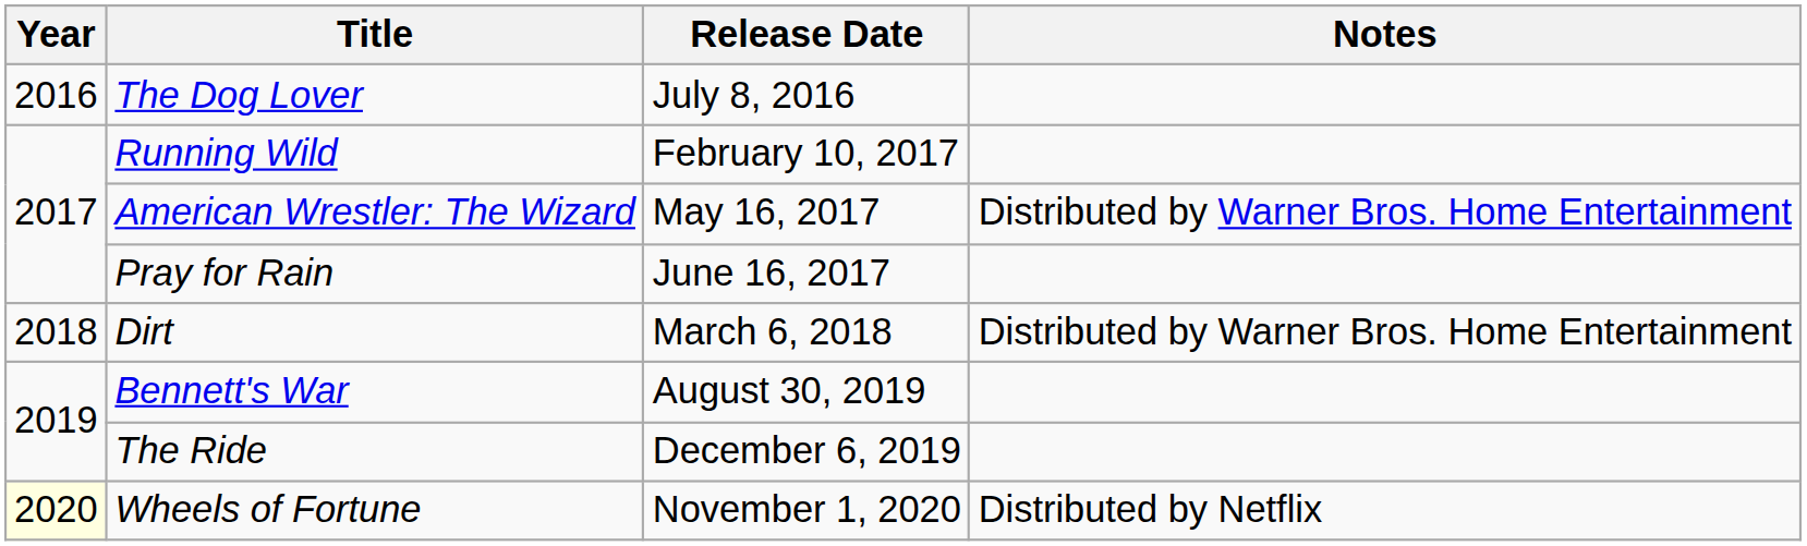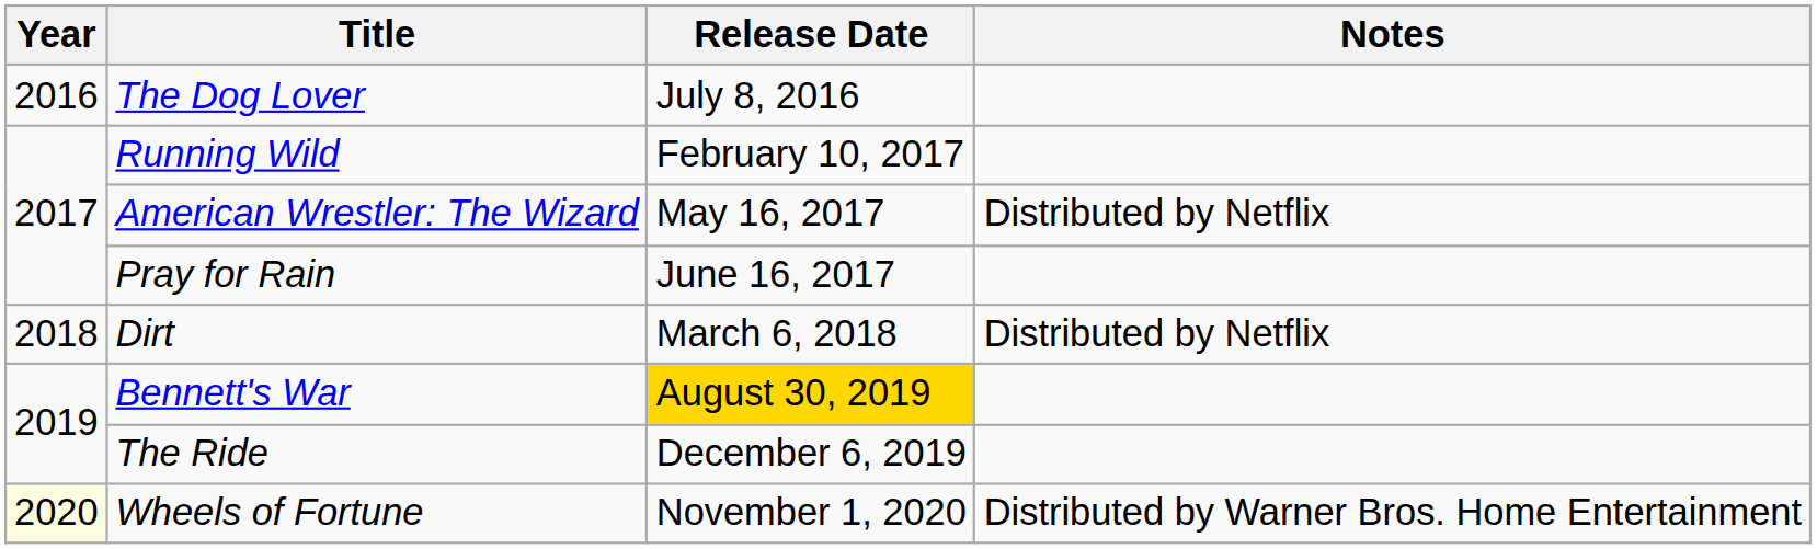American Wrestler: The Wizard | Notes: Distributed by Warner Bros. Home Entertainment -> Distributed by Netflix
Dirt | Notes: Distributed by Warner Bros. Home Entertainment -> Distributed by Netflix
Bennett's War | Release Date: no background -> gold background
Wheels of Fortune | Notes: Distributed by Netflix -> Distributed by Warner Bros. Home Entertainment
